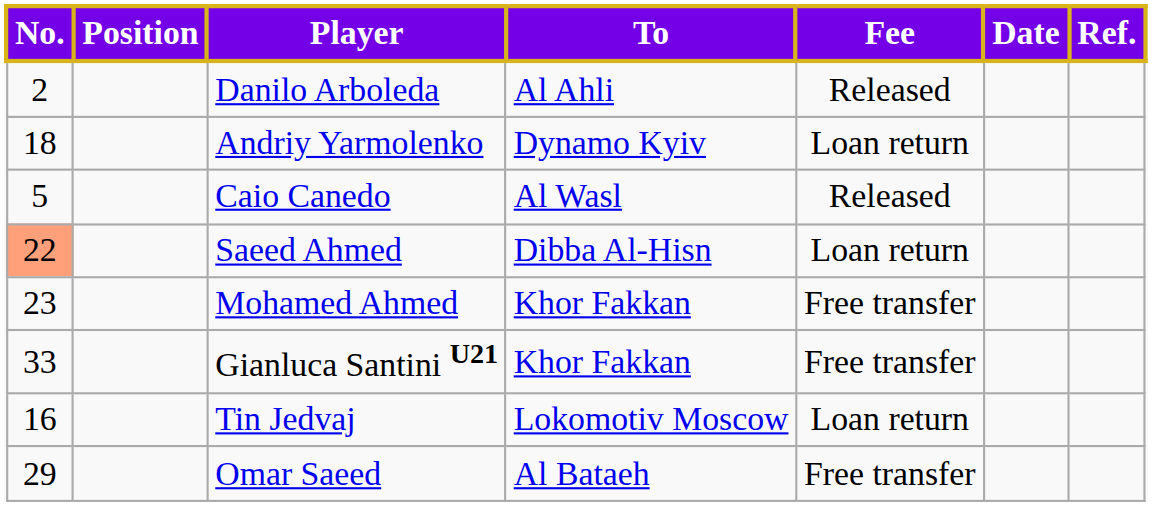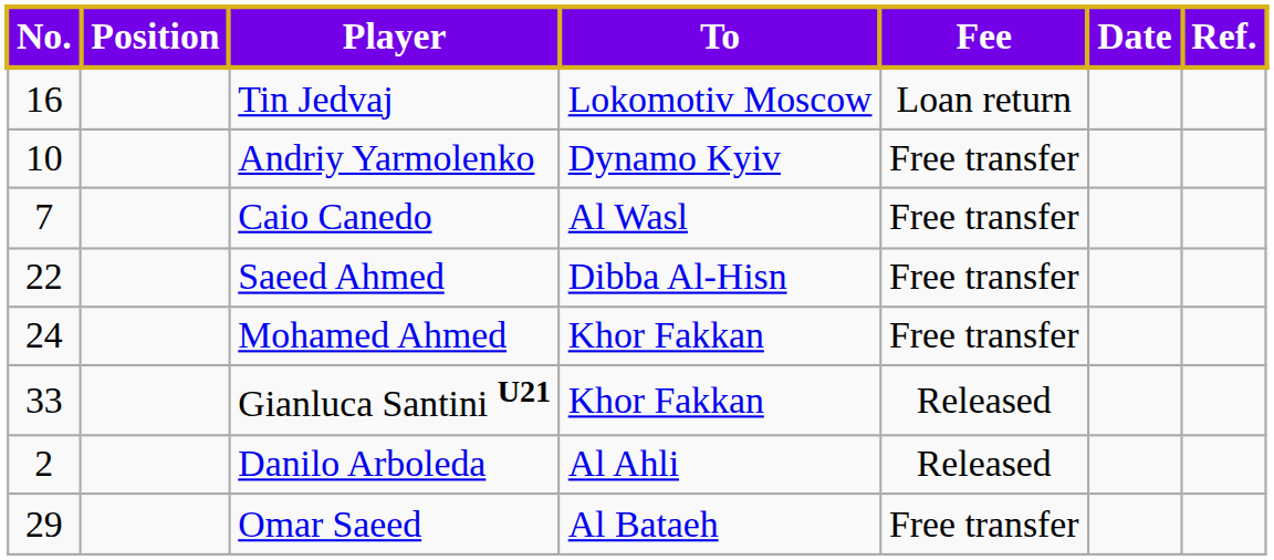rows swapped: Tin Jedvaj <-> Danilo Arboleda
Andriy Yarmolenko | No.: 18 -> 10
Andriy Yarmolenko | Fee: Loan return -> Free transfer
Caio Canedo | No.: 5 -> 7
Caio Canedo | Fee: Released -> Free transfer
Saeed Ahmed | No.: lightsalmon background -> no background
Saeed Ahmed | Fee: Loan return -> Free transfer
Mohamed Ahmed | No.: 23 -> 24
Gianluca Santini U21 | Fee: Free transfer -> Released
